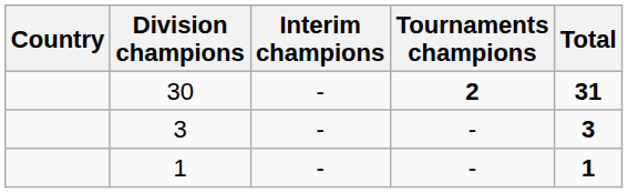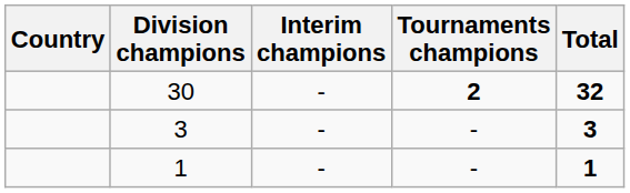30 | Total: 31 -> 32
